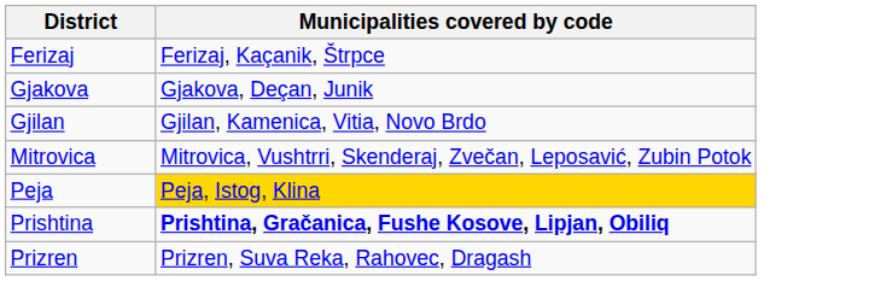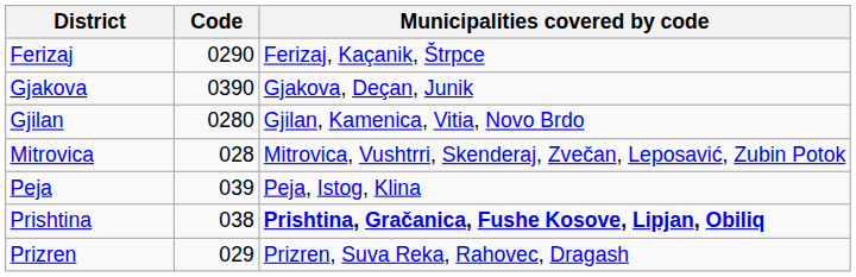+ column: Code | 0290 | 0390 | 0280 | 028 | 039 | 038 | 029
Peja | Municipalities covered by code: gold background -> no background
